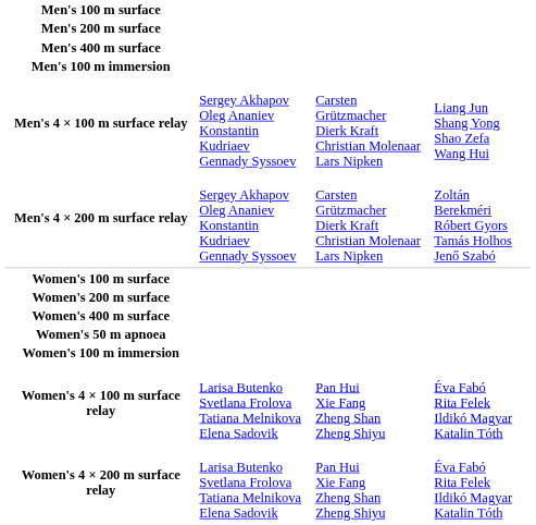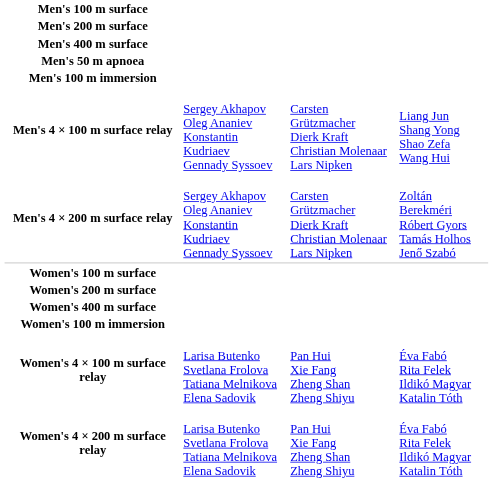+ row: Men's 50 m apnoea
- row: Women's 50 m apnoea
